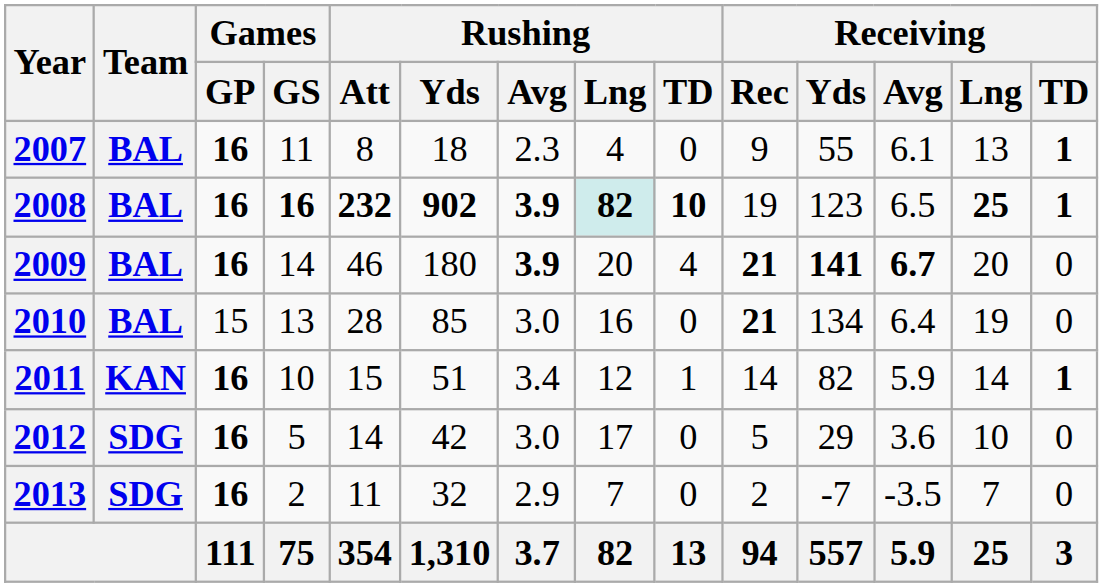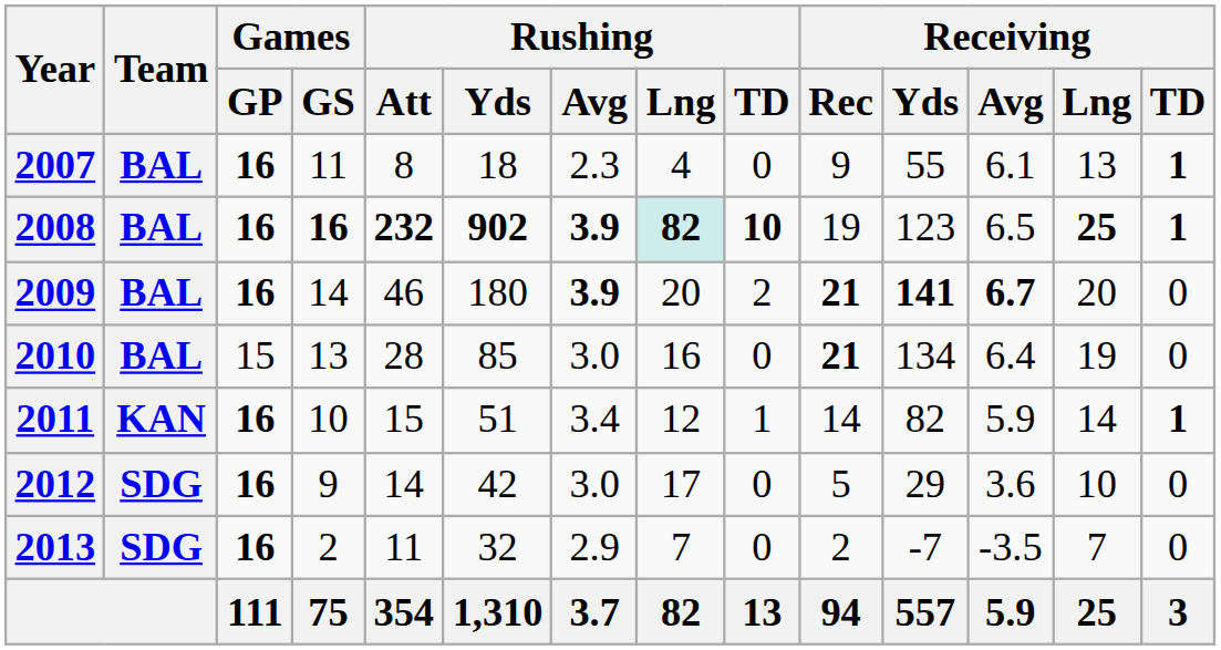2009 | Rushing / TD: 4 -> 2
2012 | Games / GS: 5 -> 9
